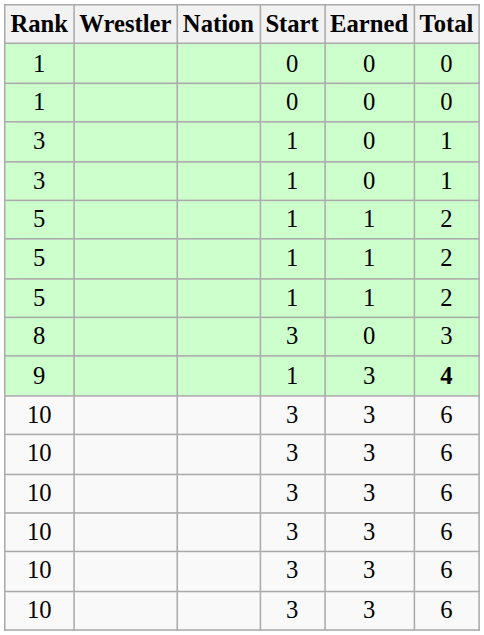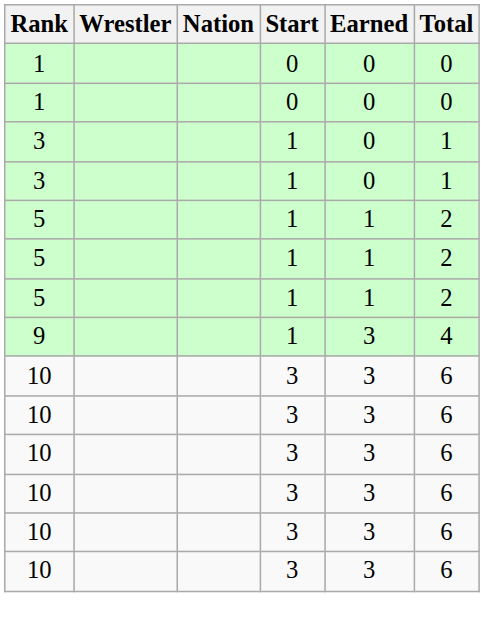- row: 8 | 3 | 0 | 3
9 | Total: bold -> normal
